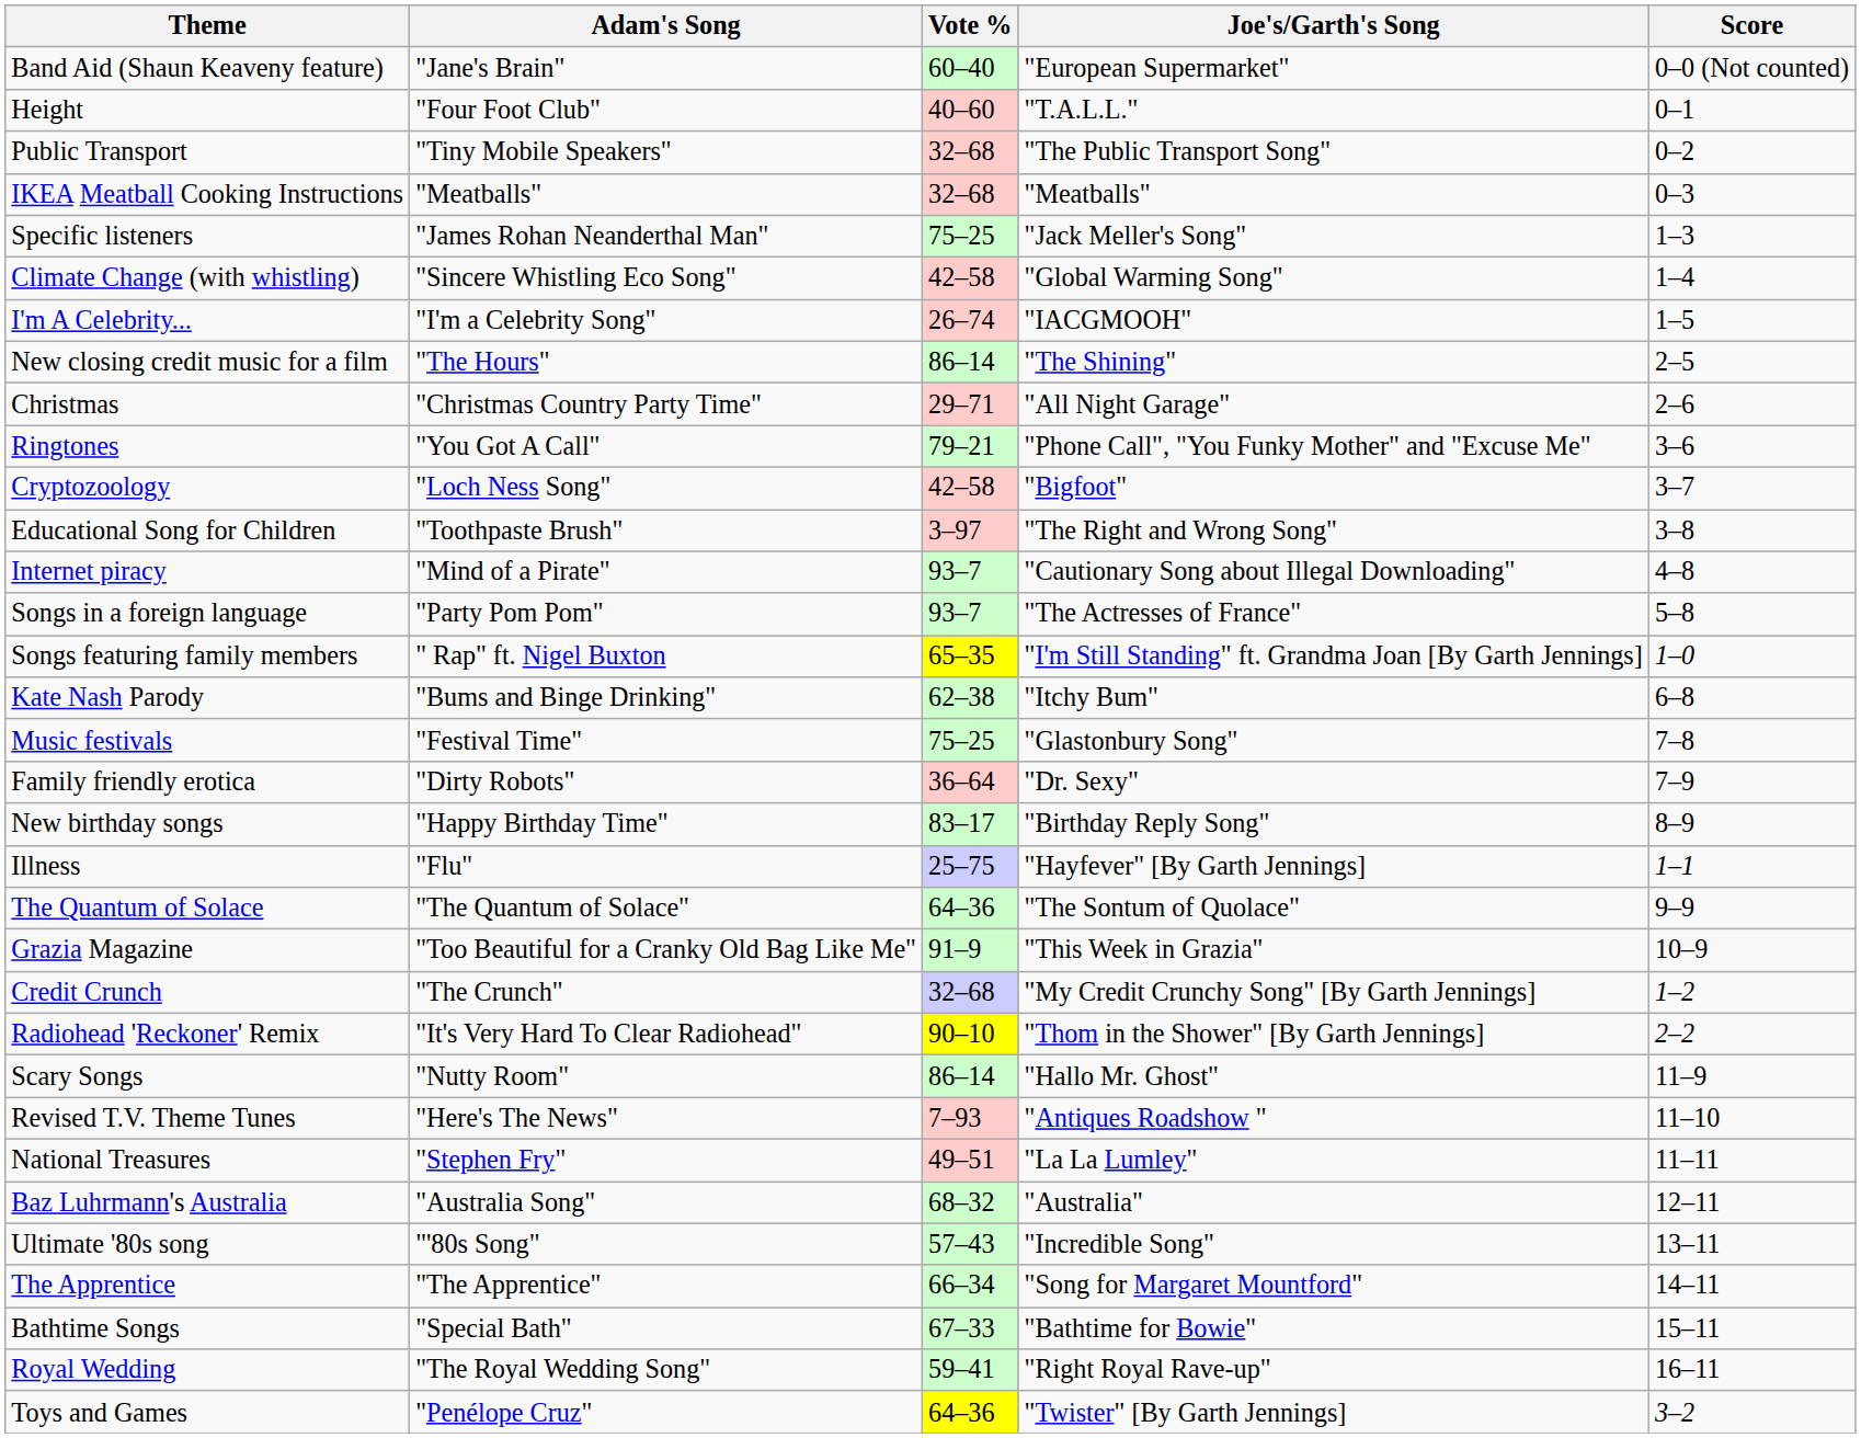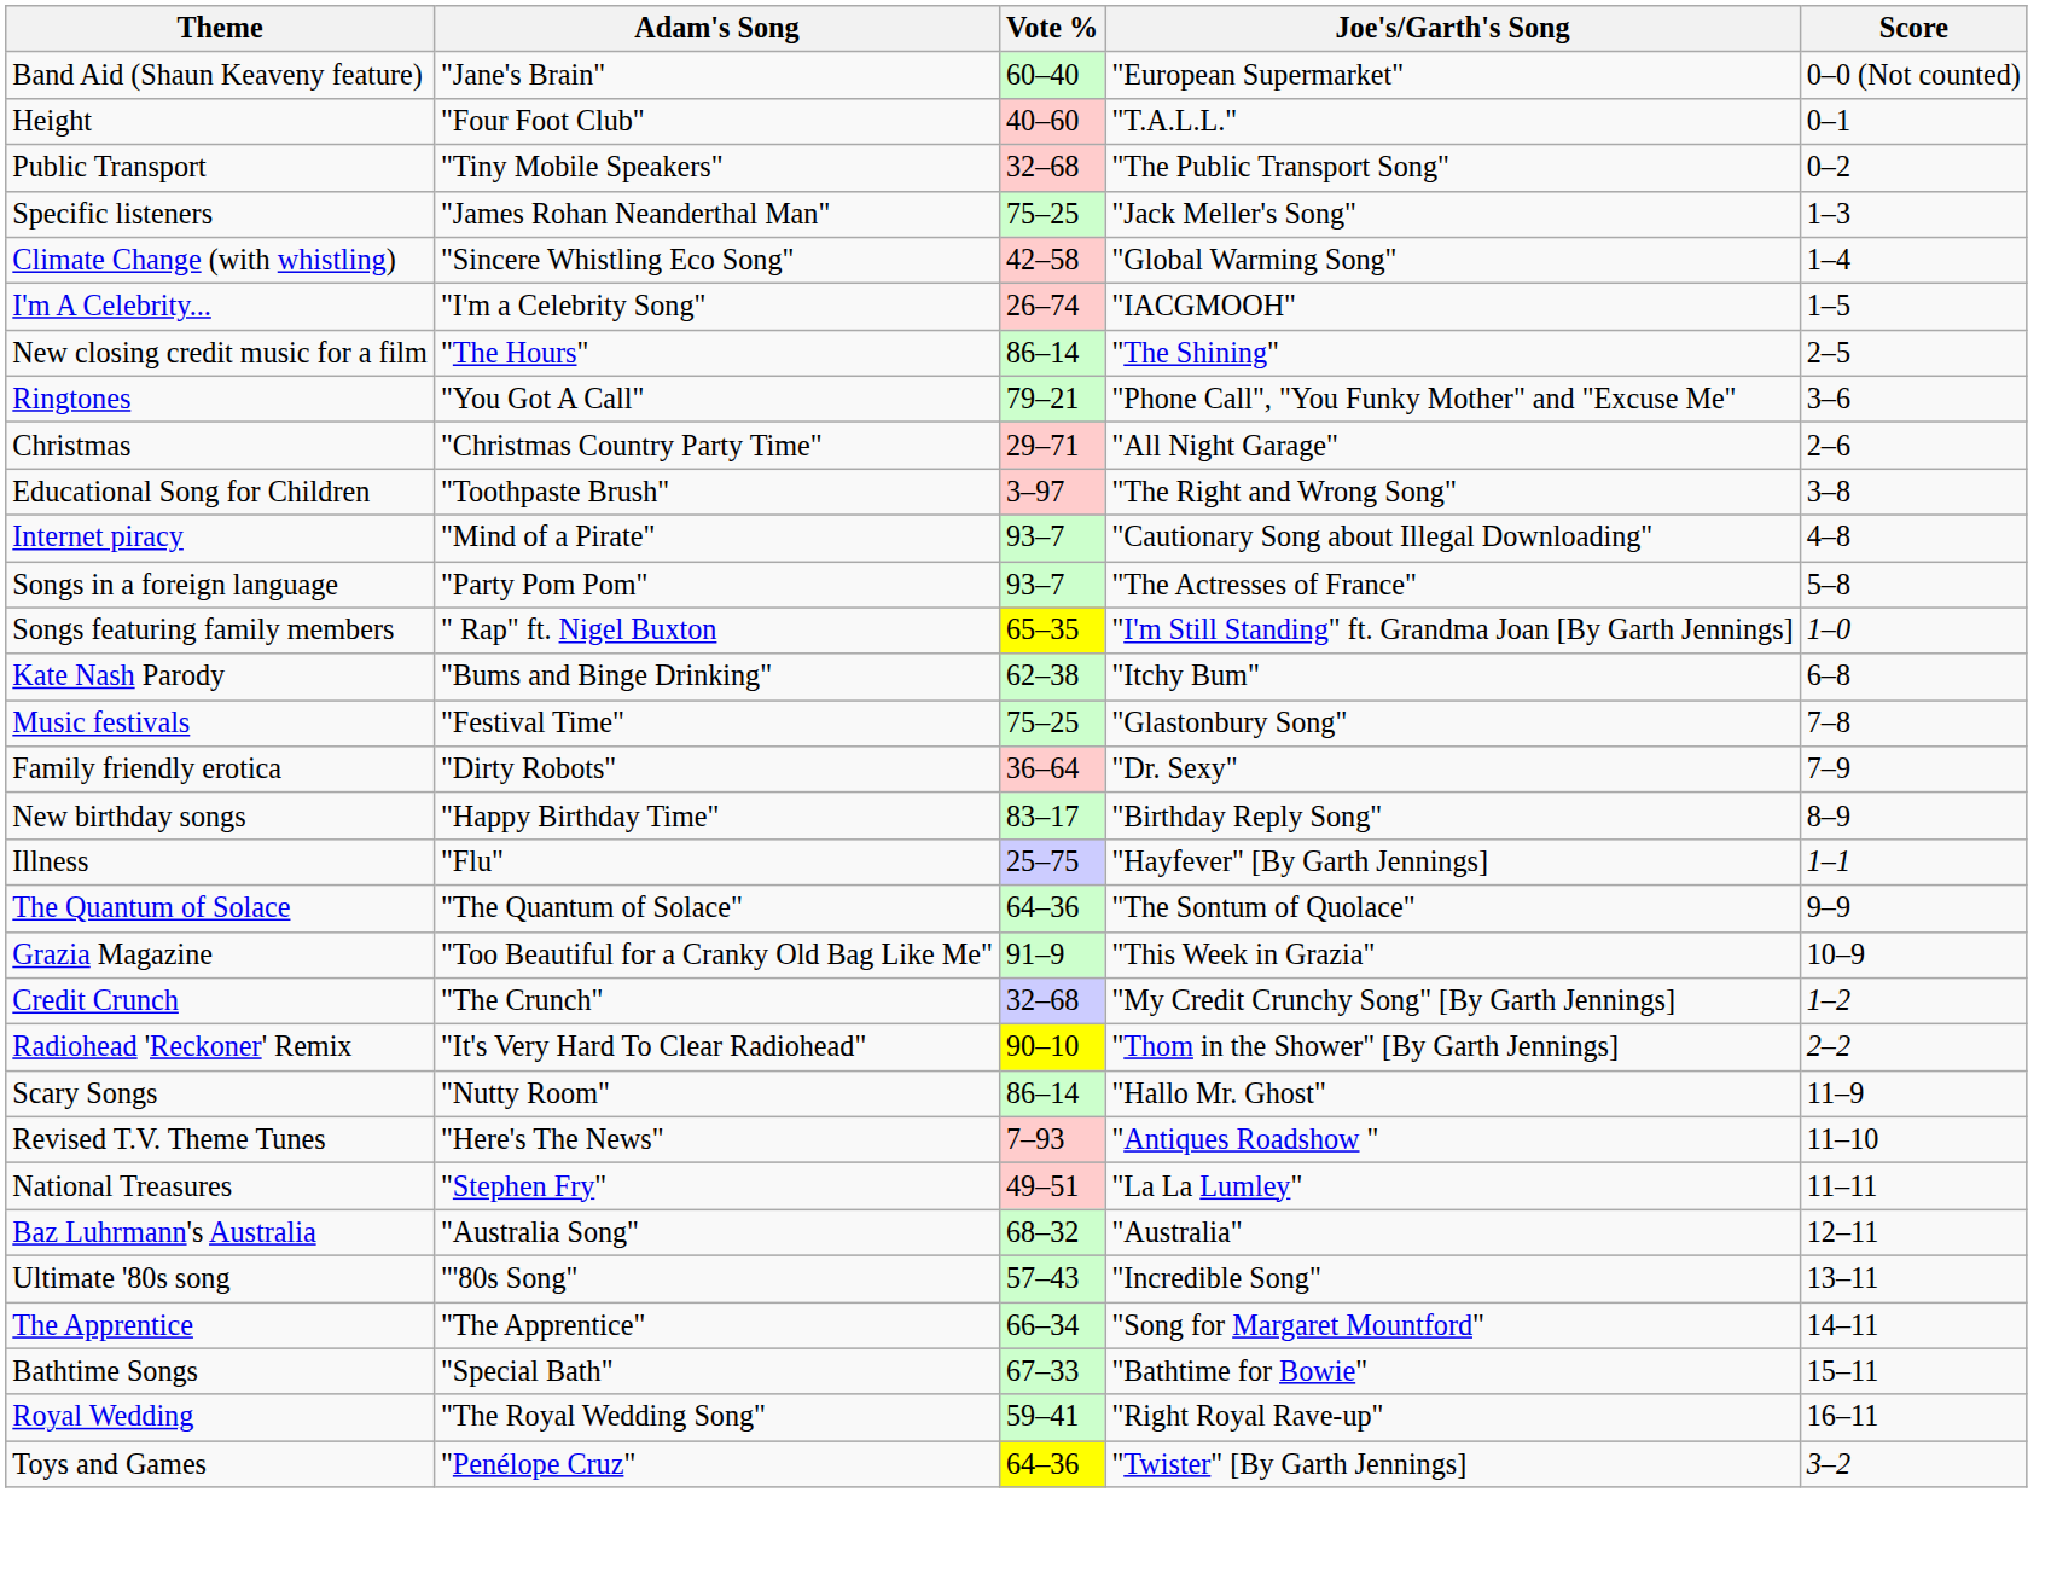- row: IKEA Meatball Cooking Instructions | "Meatballs" | 32–68 | "Meatballs" | 0–3
rows swapped: Christmas <-> Ringtones
- row: Cryptozoology | "Loch Ness Song" | 42–58 | "Bigfoot" | 3–7
